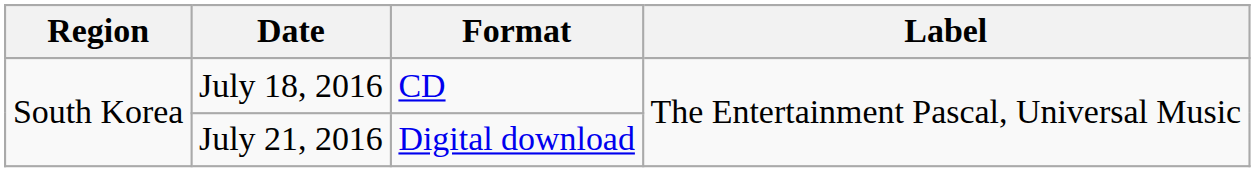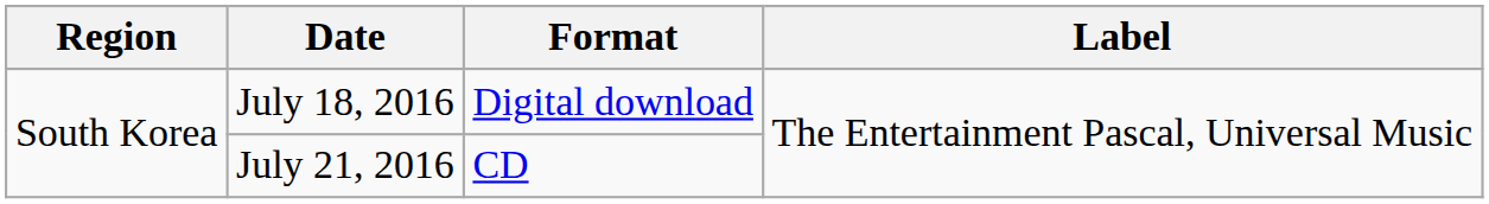July 18, 2016 | Format: CD -> Digital download
July 21, 2016 | Format: Digital download -> CD
